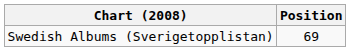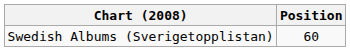Swedish Albums (Sverigetopplistan) | Position: 69 -> 60
